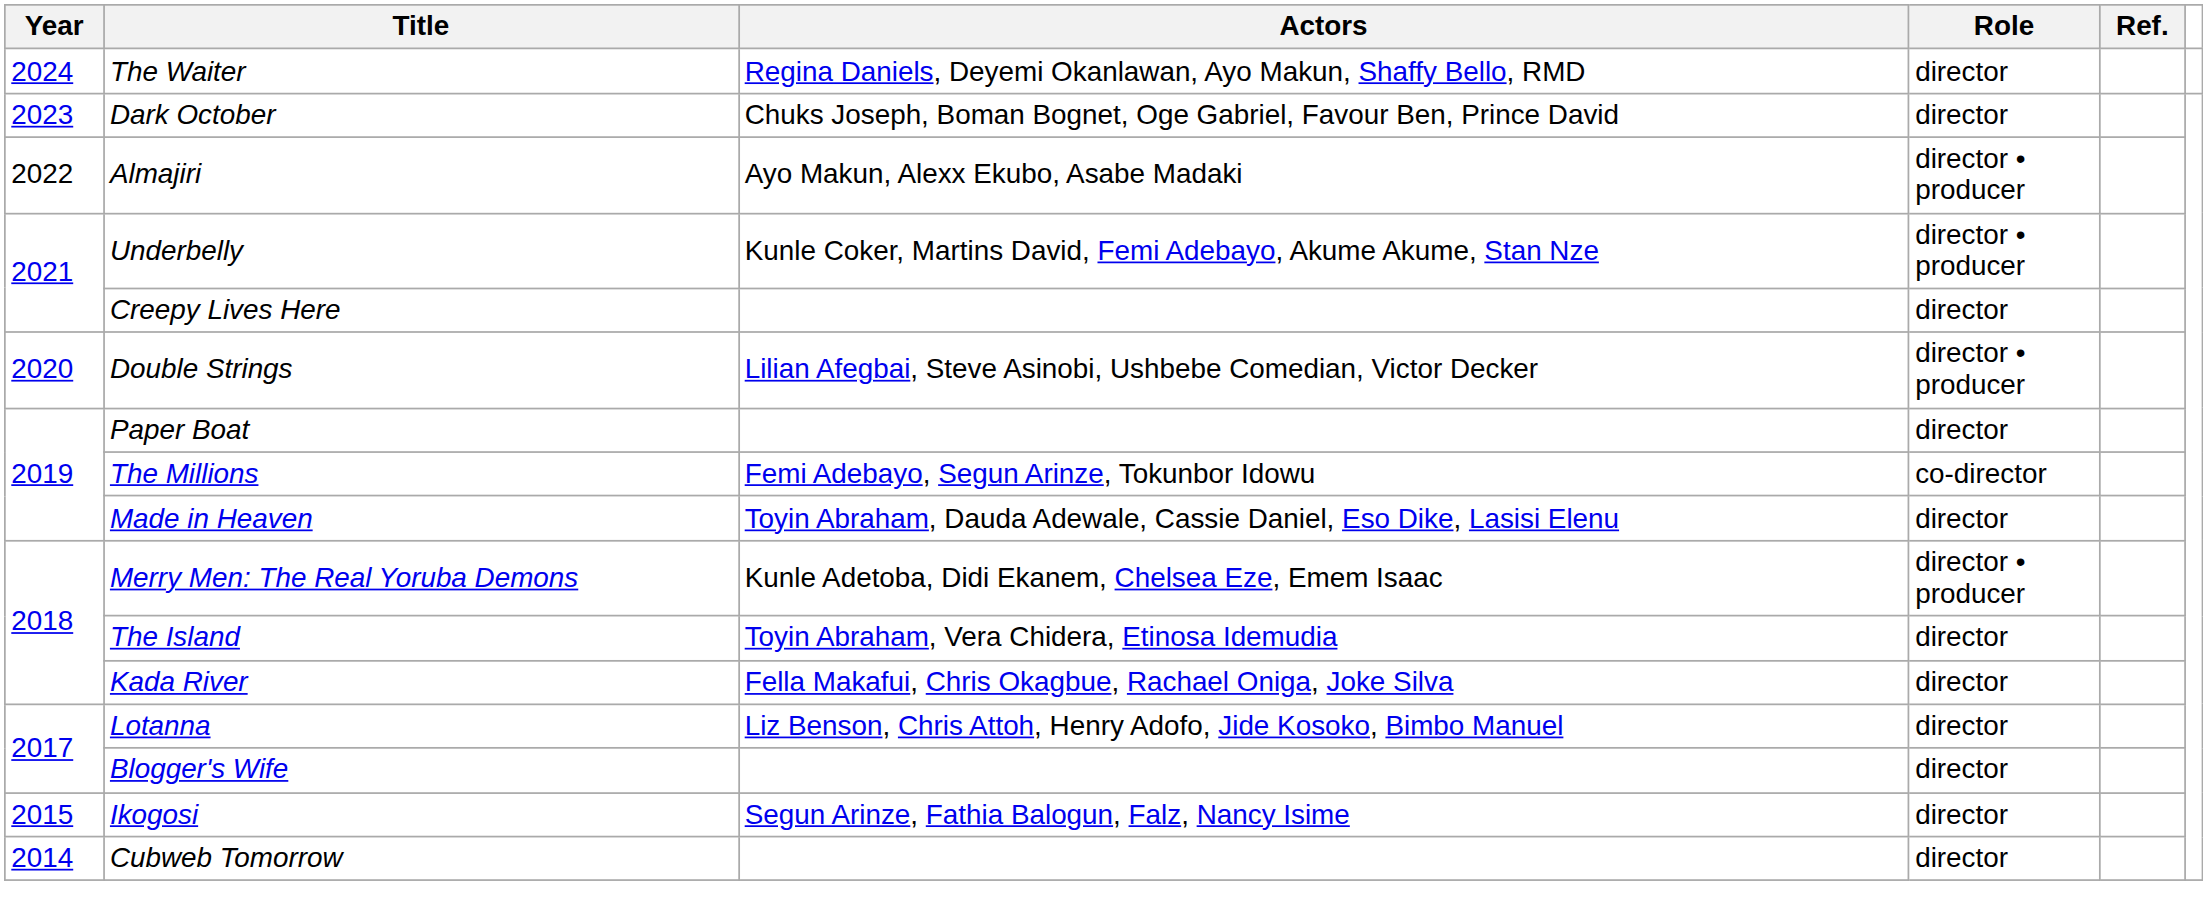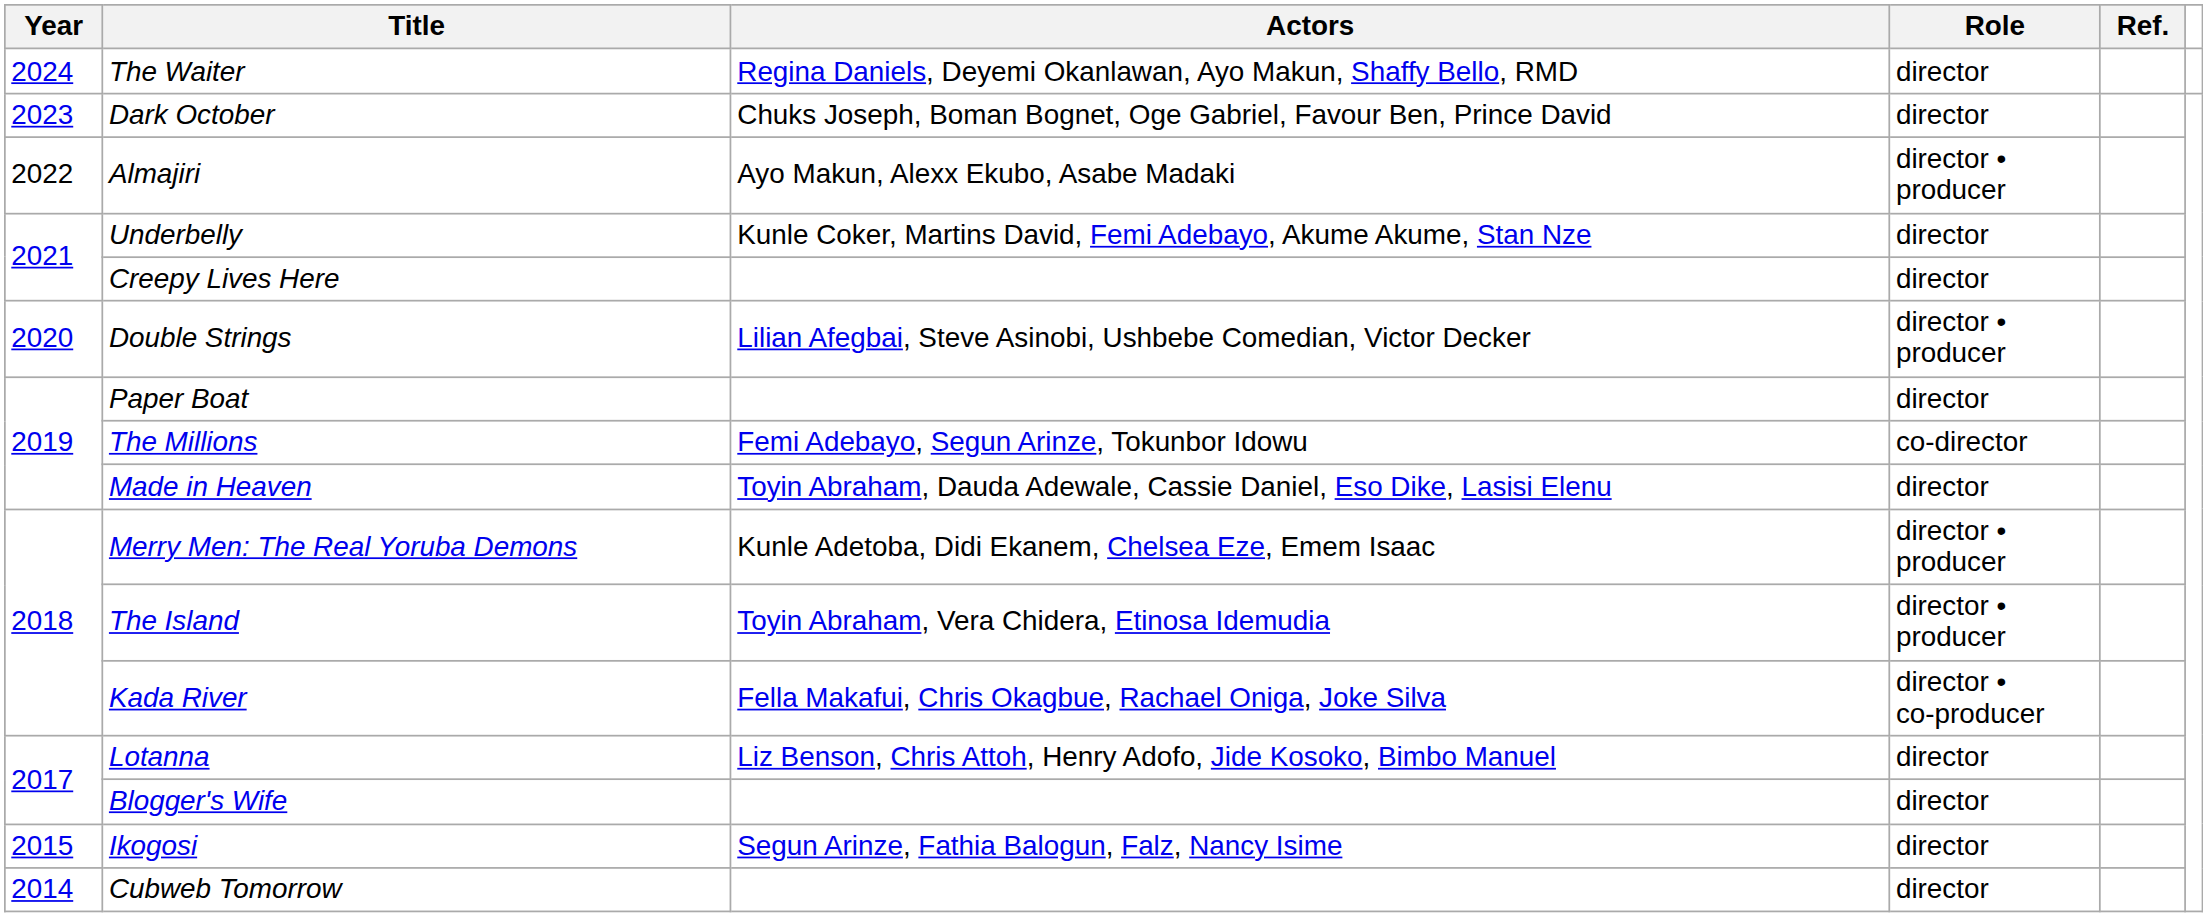Underbelly | Role: director • producer -> director
The Island | Role: director -> director • producer
Kada River | Role: director -> director • co-producer
